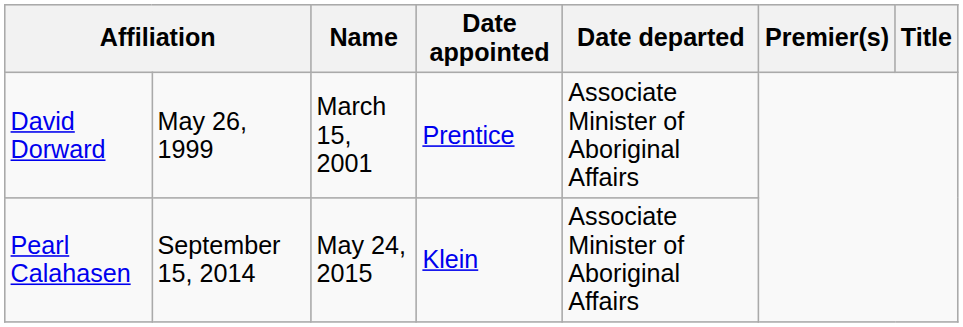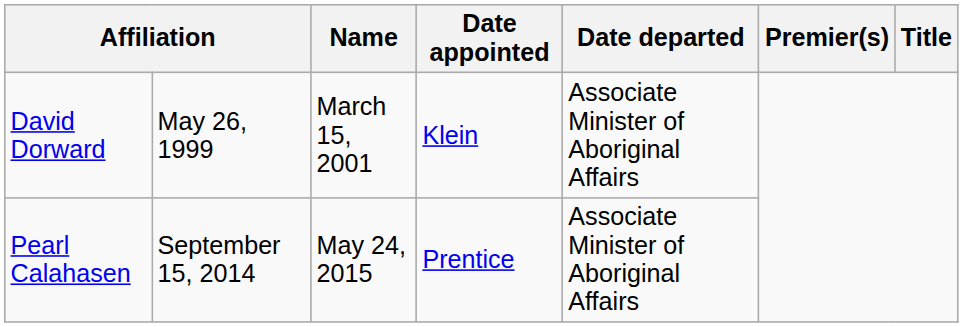David Dorward | Date appointed: Prentice -> Klein
Pearl Calahasen | Date appointed: Klein -> Prentice
